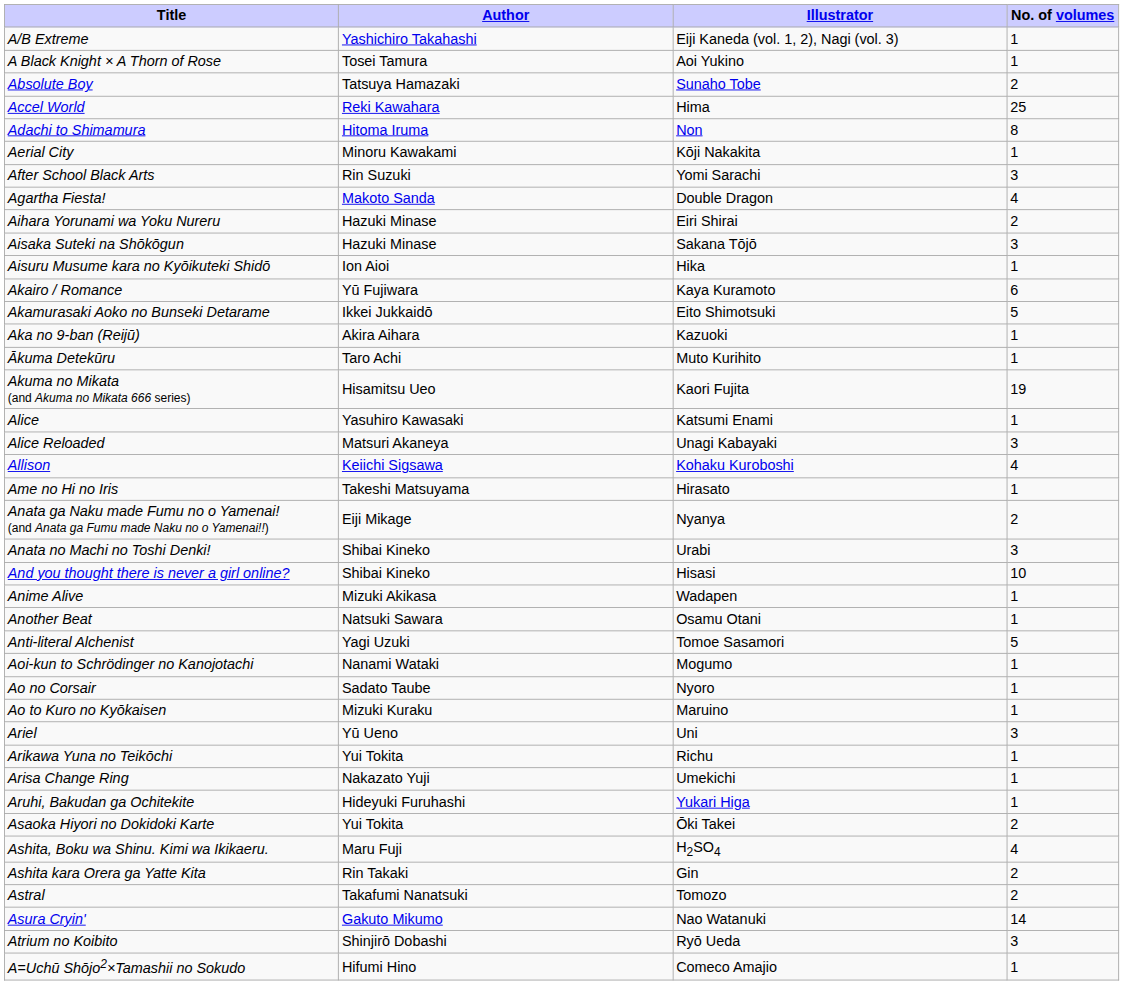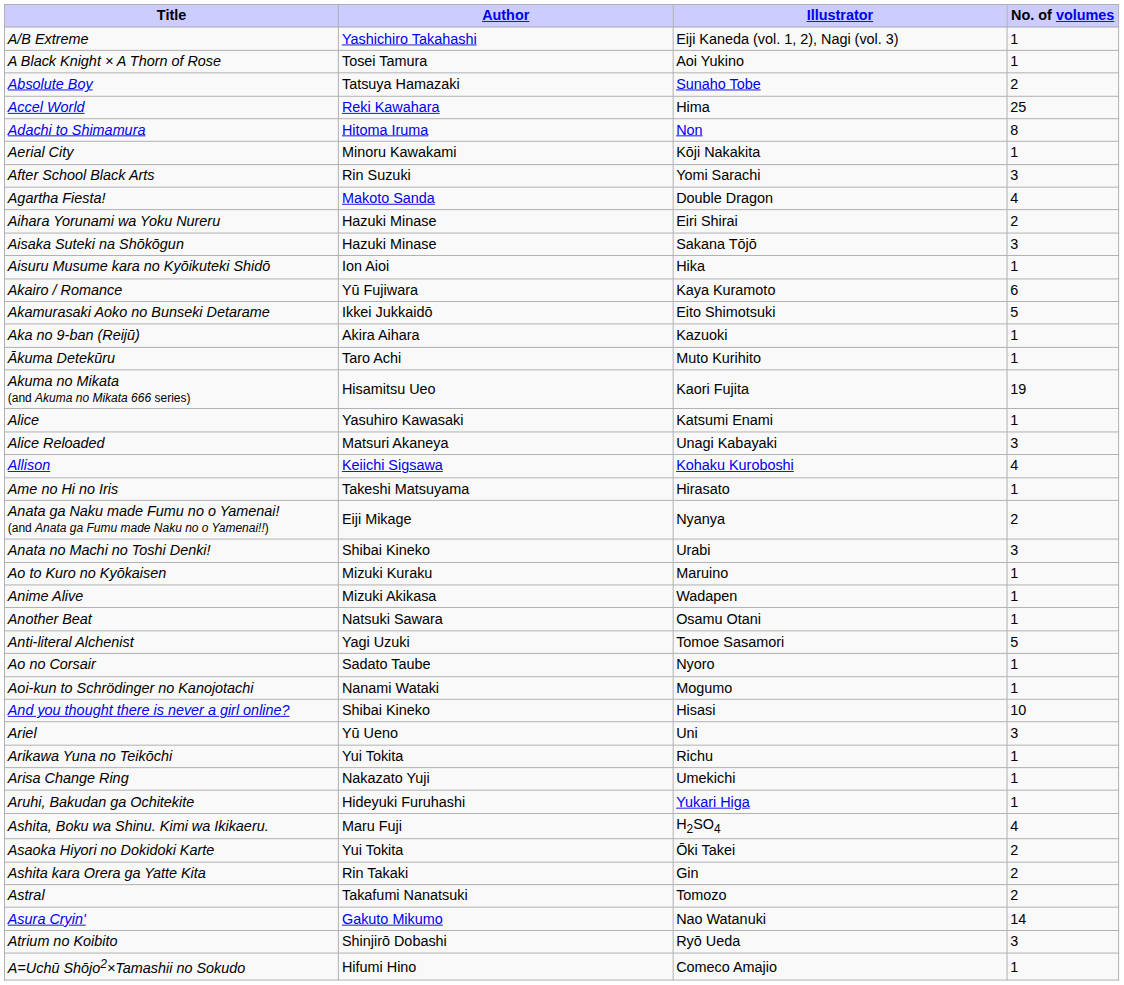rows swapped: And you thought there is never a girl online? <-> Ao to Kuro no Kyōkaisen
rows swapped: Aoi-kun to Schrödinger no Kanojotachi <-> Ao no Corsair
rows swapped: Asaoka Hiyori no Dokidoki Karte <-> Ashita, Boku wa Shinu. Kimi wa Ikikaeru.
